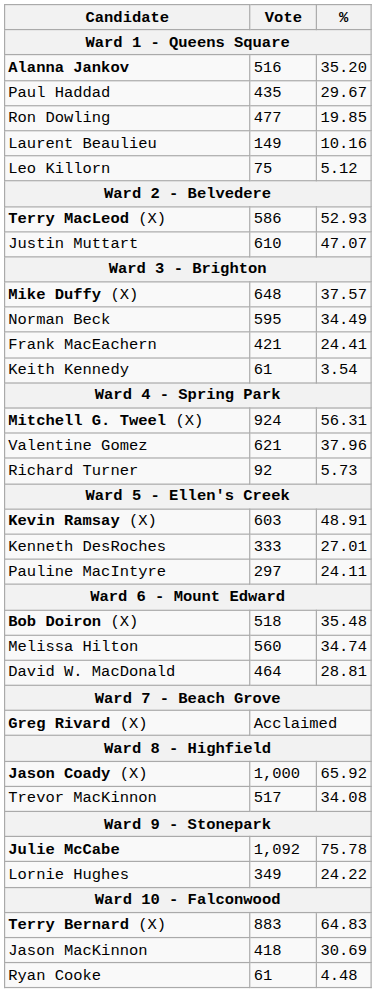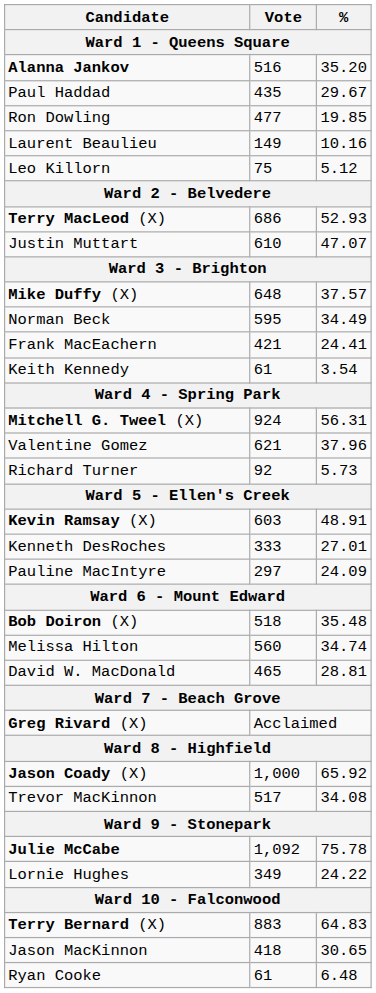Terry MacLeod (X) | Vote: 586 -> 686
Pauline MacIntyre | %: 24.11 -> 24.09
David W. MacDonald | Vote: 464 -> 465
Jason MacKinnon | %: 30.69 -> 30.65
Ryan Cooke | %: 4.48 -> 6.48
